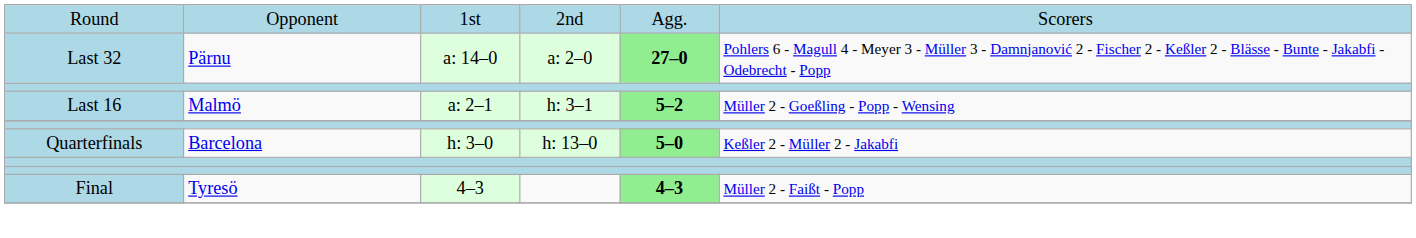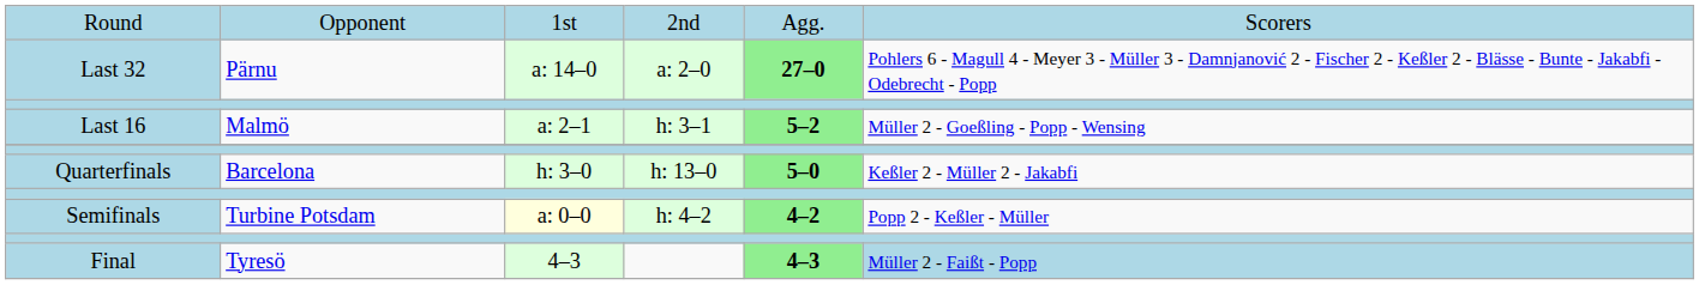+ row: Semifinals | Turbine Potsdam | a: 0–0 | h: 4–2 | 4–2 | Popp 2 - Keßler - Müller
Final | column 6: no background -> lightblue background
